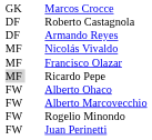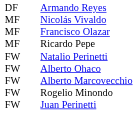- row: GK | Marcos Crocce
- row: DF | Roberto Castagnola
Ricardo Pepe | column 1: lightgrey background -> no background
+ row: FW | Natalio Perinetti
